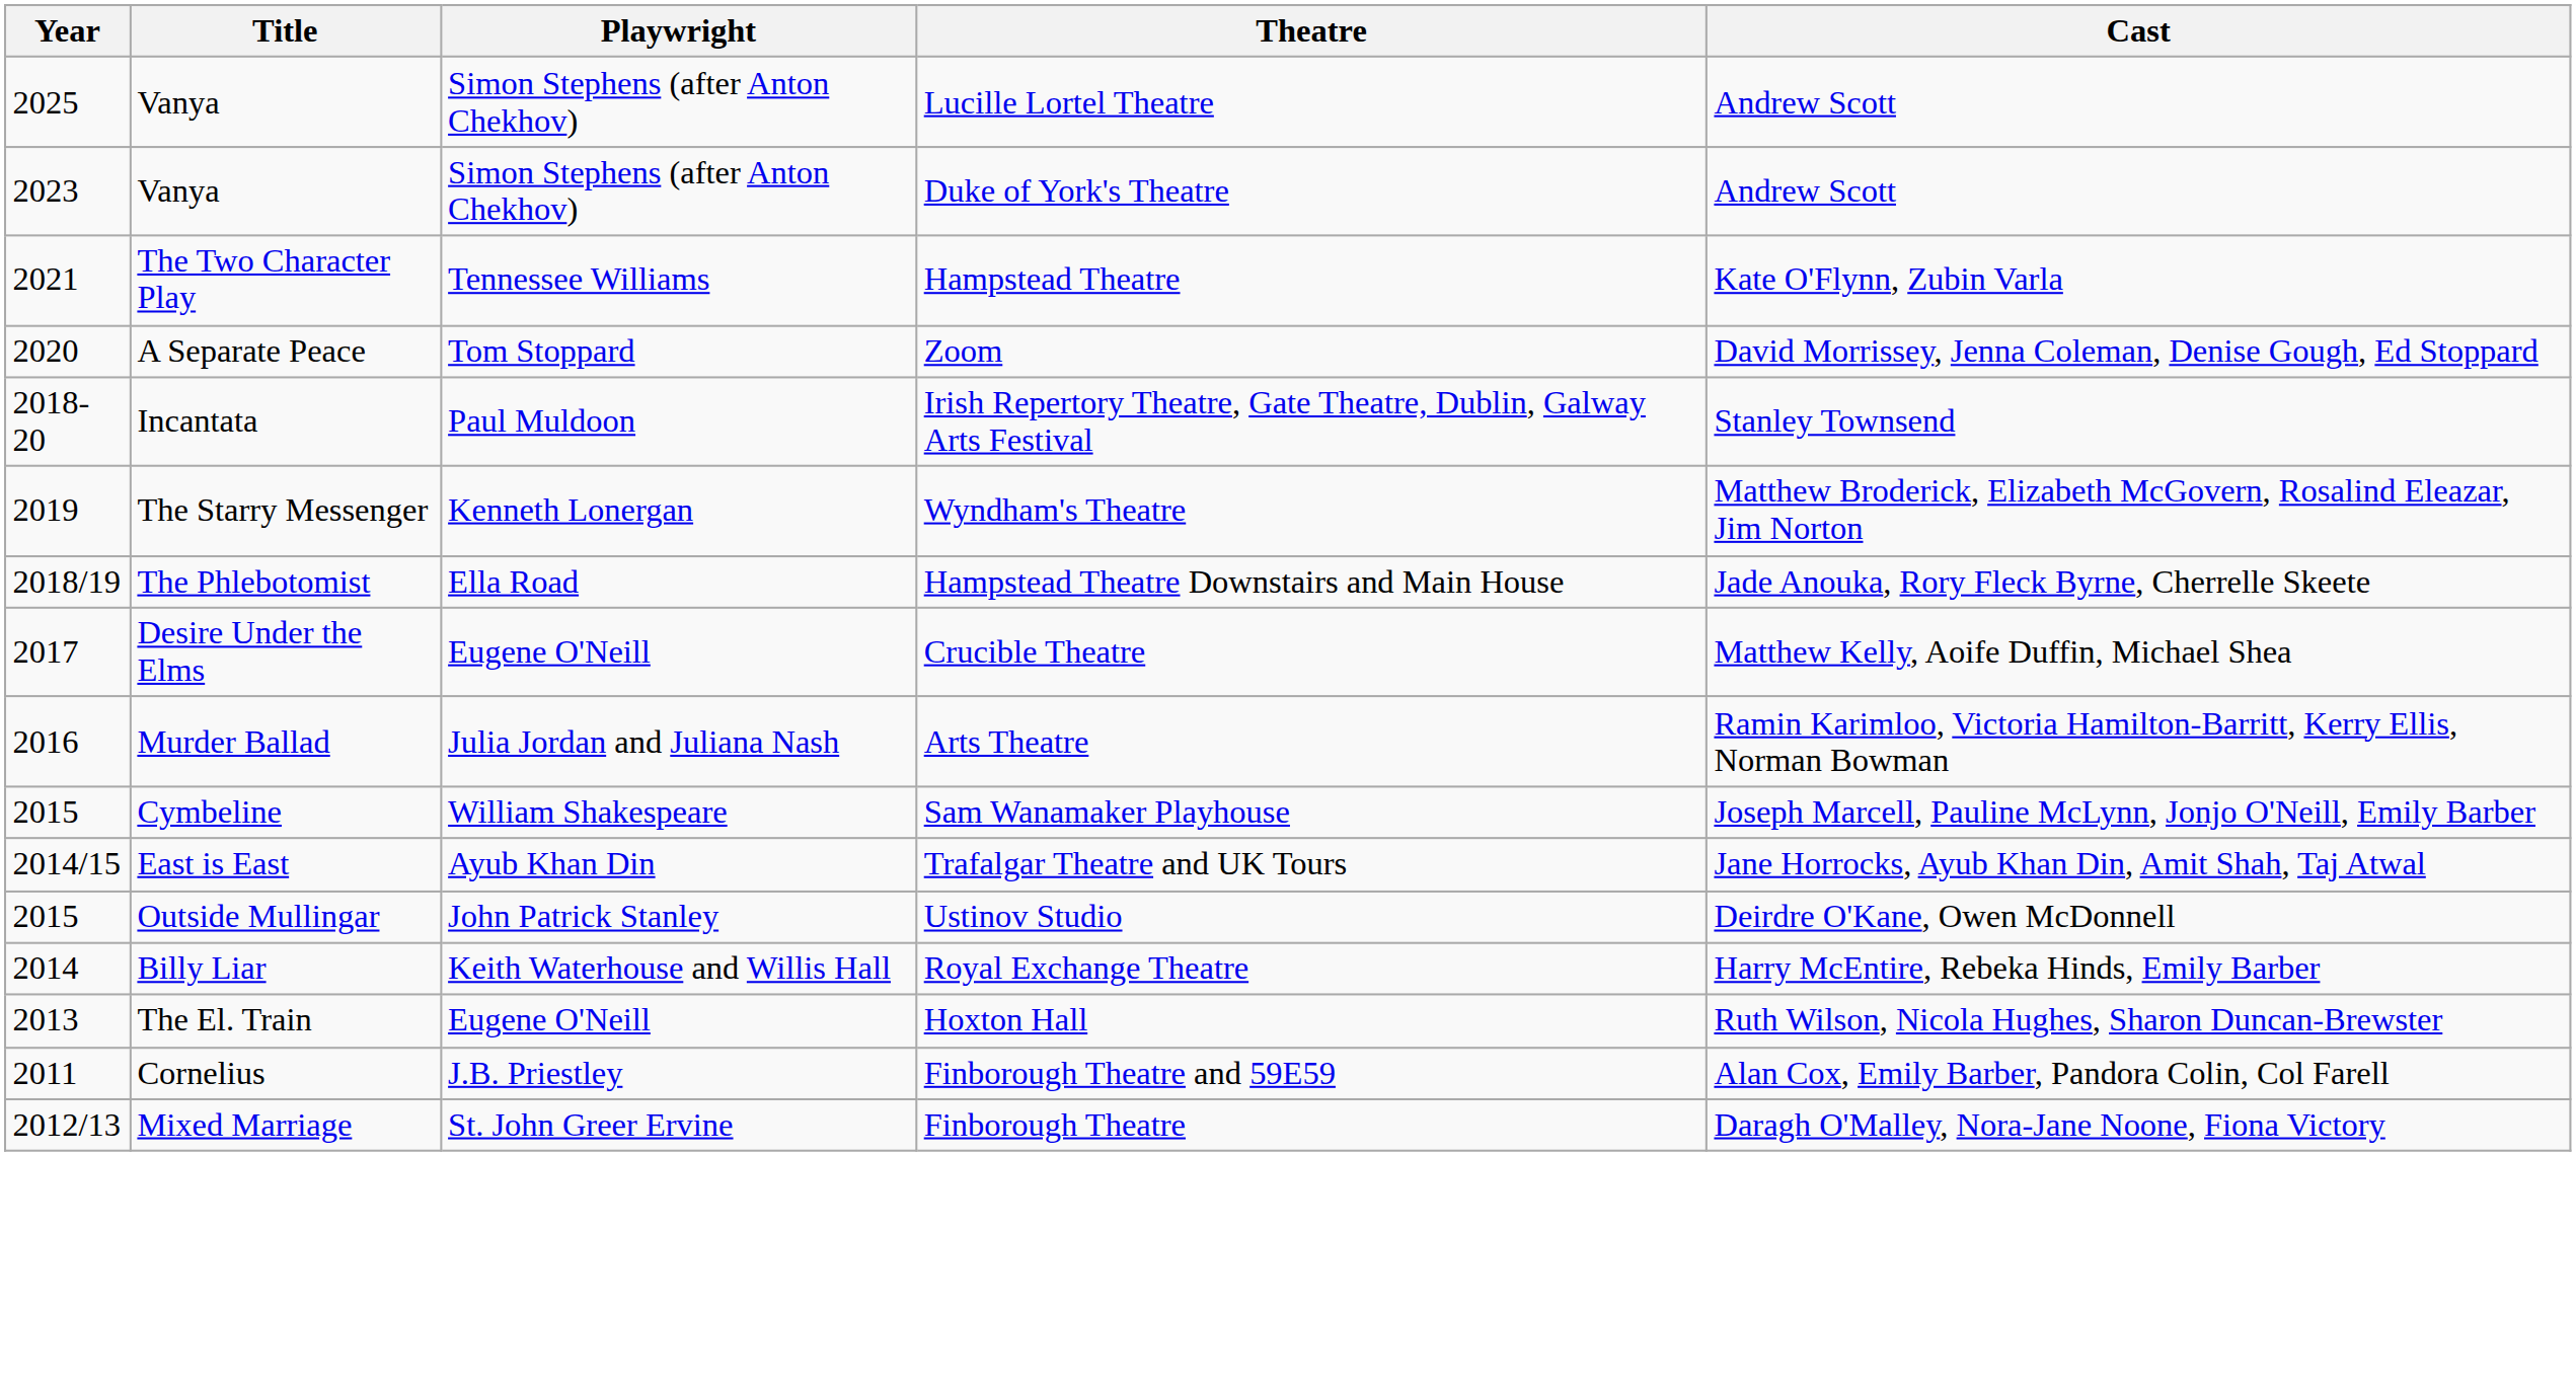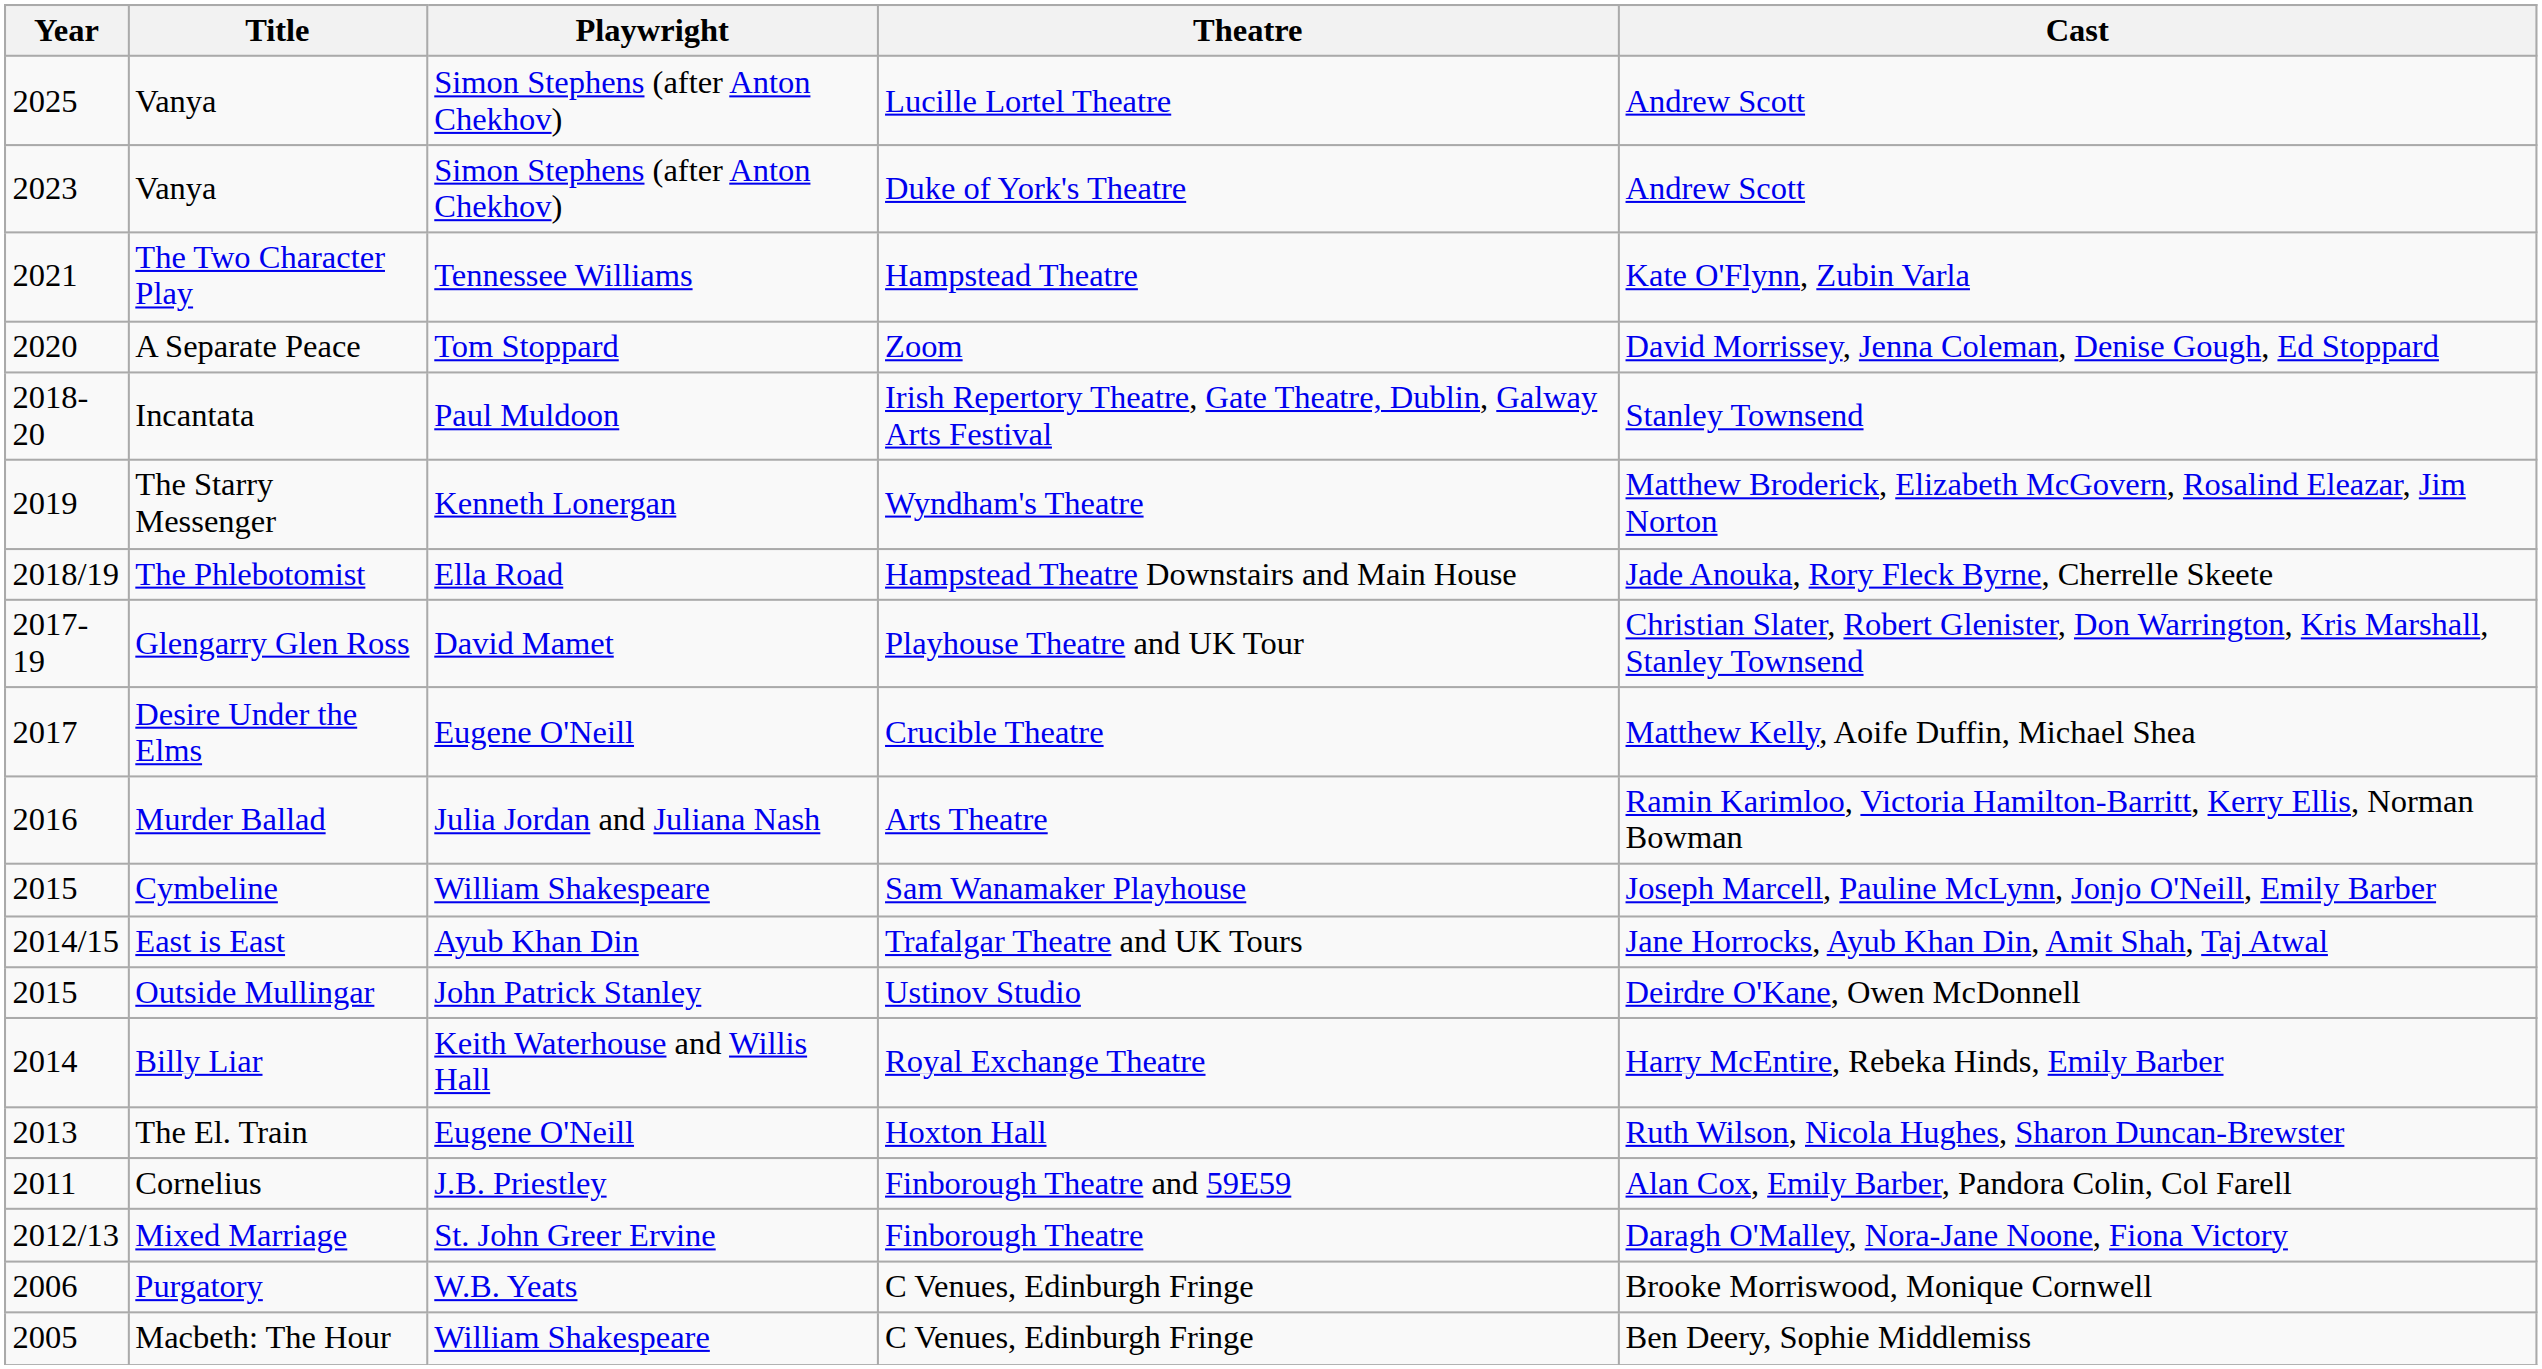+ row: 2017-19 | Glengarry Glen Ross | David Mamet | Playhouse Theatre and UK Tour | Christian Slater, Robert Glenister, Don Warrington, Kris Marshall, Stanley Townsend
+ row: 2006 | Purgatory | W.B. Yeats | C Venues, Edinburgh Fringe | Brooke Morriswood, Monique Cornwell
+ row: 2005 | Macbeth: The Hour | William Shakespeare | C Venues, Edinburgh Fringe | Ben Deery, Sophie Middlemiss
